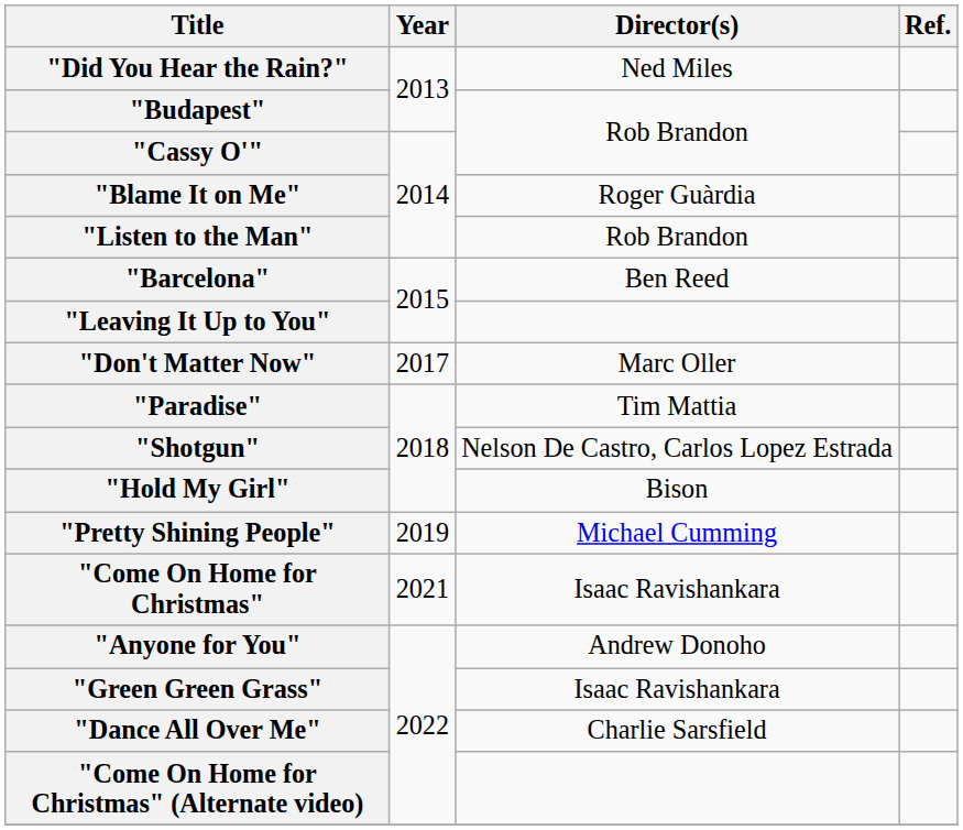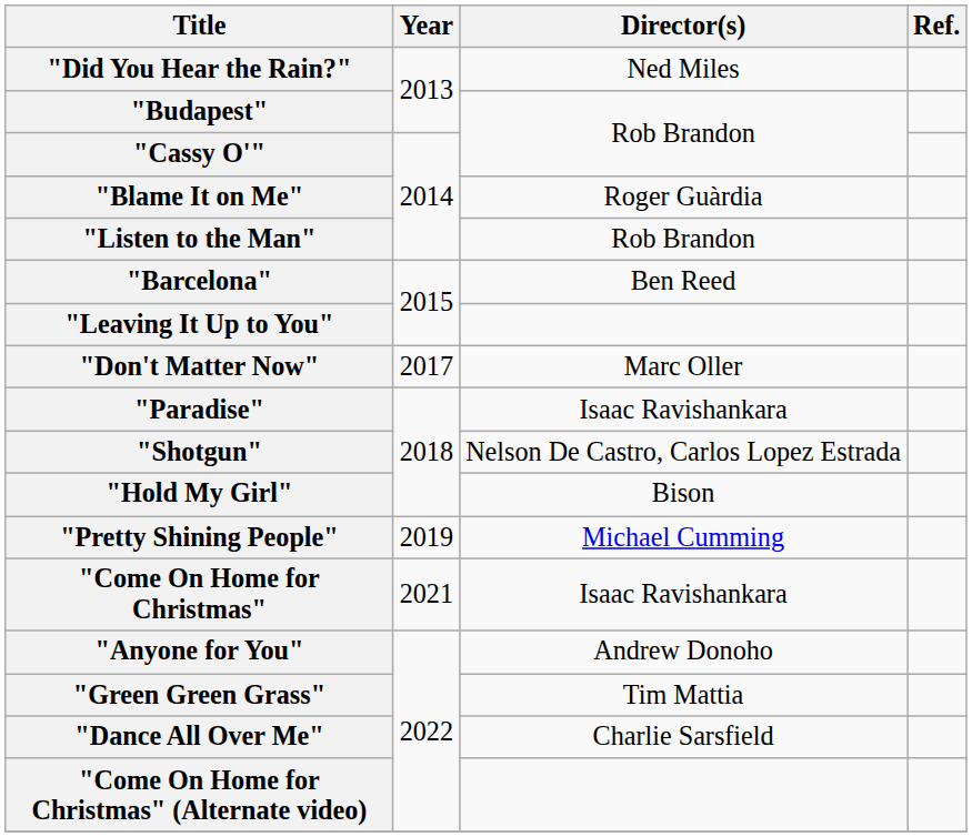"Paradise" | Director(s): Tim Mattia -> Isaac Ravishankara
"Green Green Grass" | Director(s): Isaac Ravishankara -> Tim Mattia
